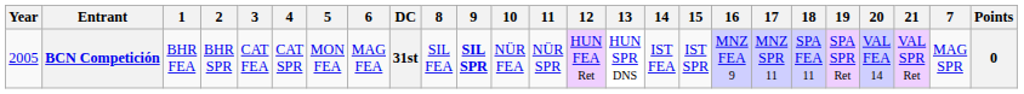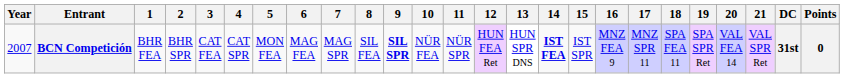columns swapped: 7 <-> DC
BCN Competición | Year: 2005 -> 2007
BCN Competición | 14: normal -> bold
